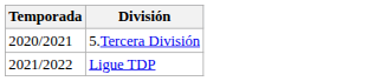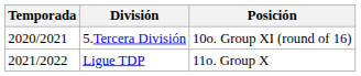+ column: Posición | 10o. Group XI (round of 16) | 11o. Group X
